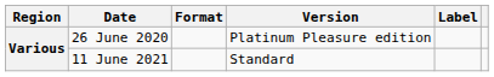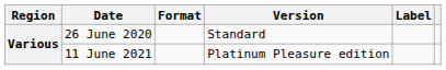26 June 2020 | Version: Platinum Pleasure edition -> Standard
11 June 2021 | Version: Standard -> Platinum Pleasure edition
